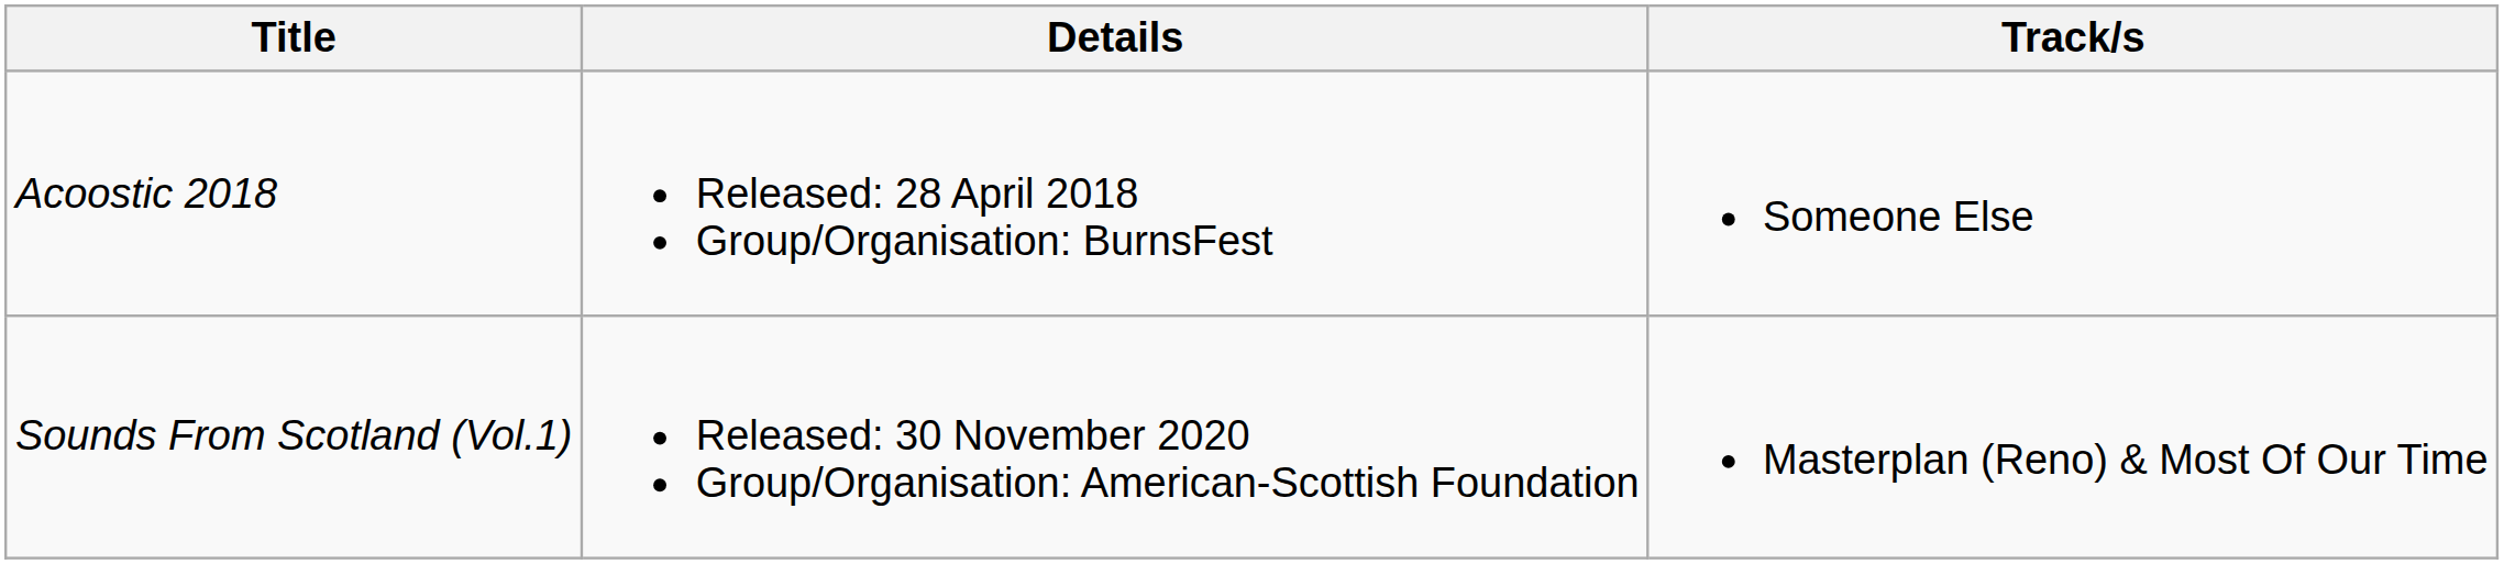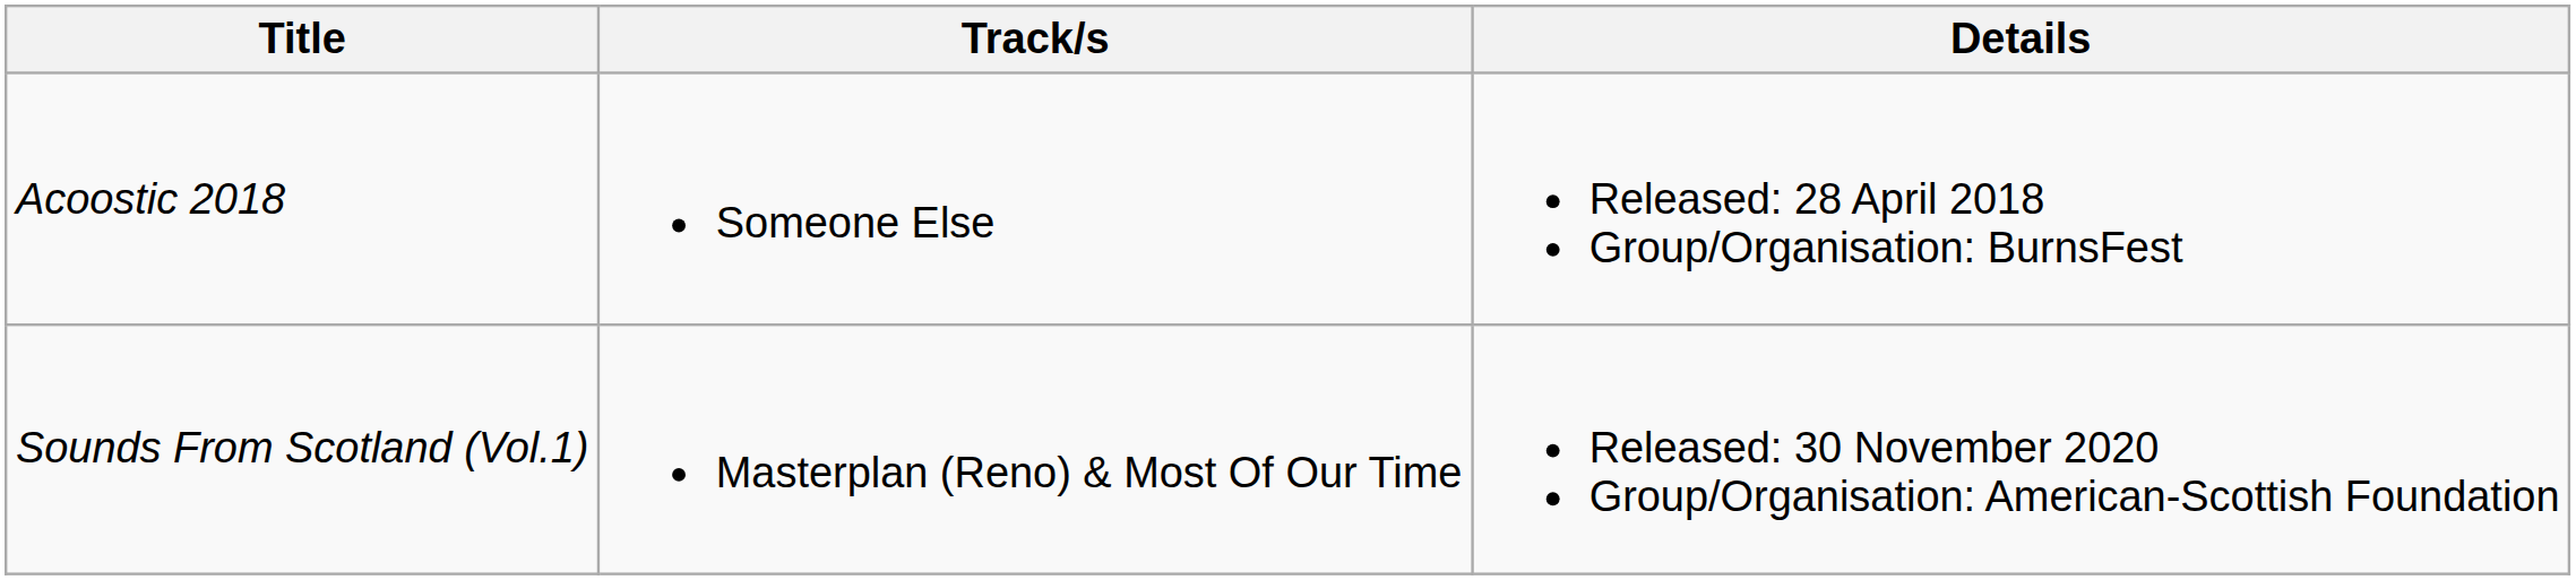columns swapped: Track/s <-> Details
